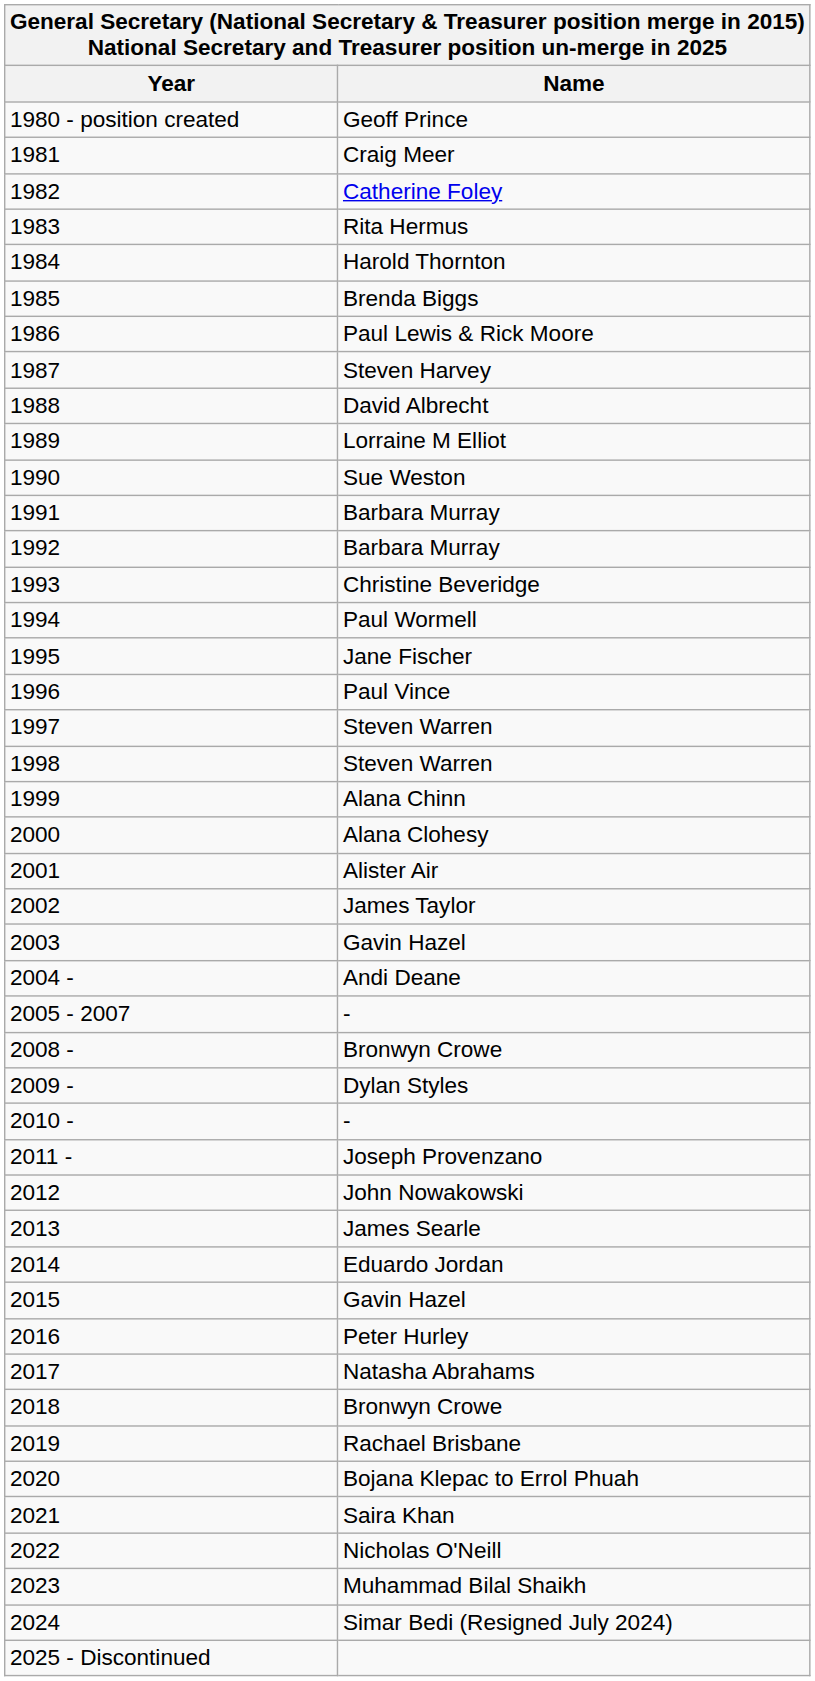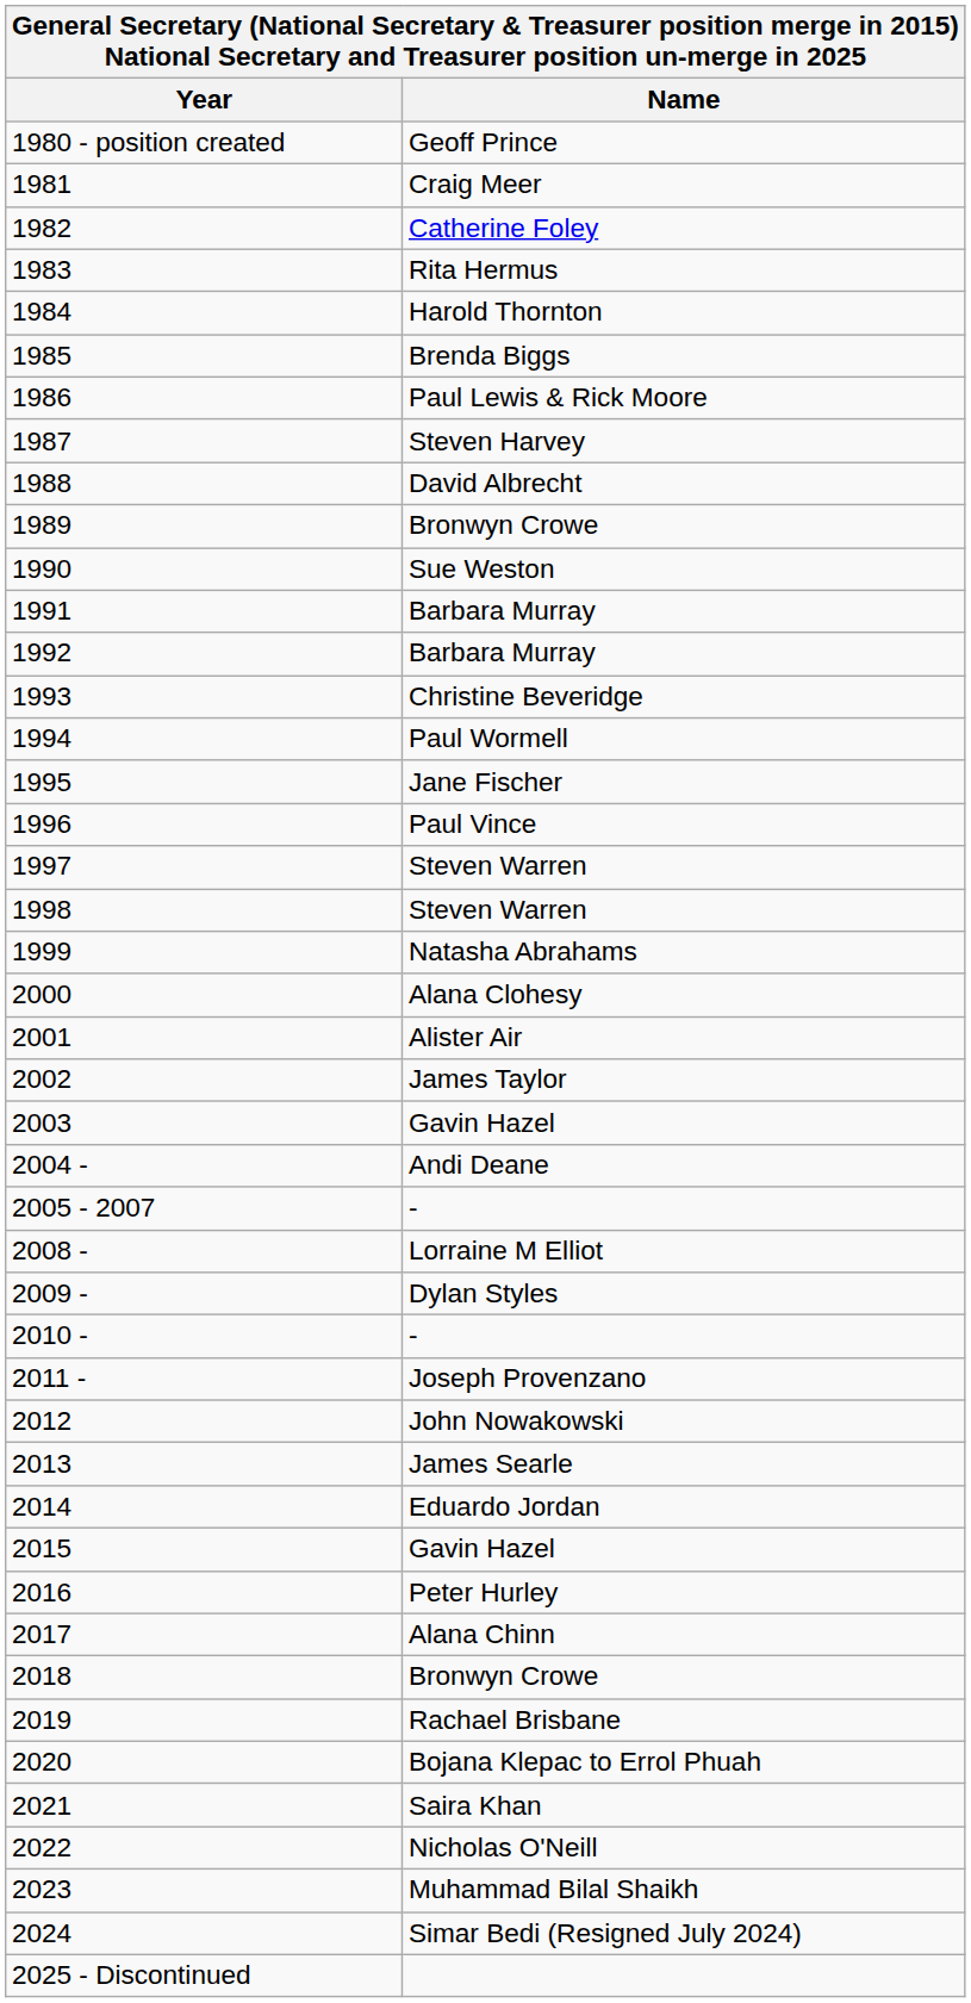1989 | Name: Lorraine M Elliot -> Bronwyn Crowe
1999 | Name: Alana Chinn -> Natasha Abrahams
2008 - | Name: Bronwyn Crowe -> Lorraine M Elliot
2017 | Name: Natasha Abrahams -> Alana Chinn
